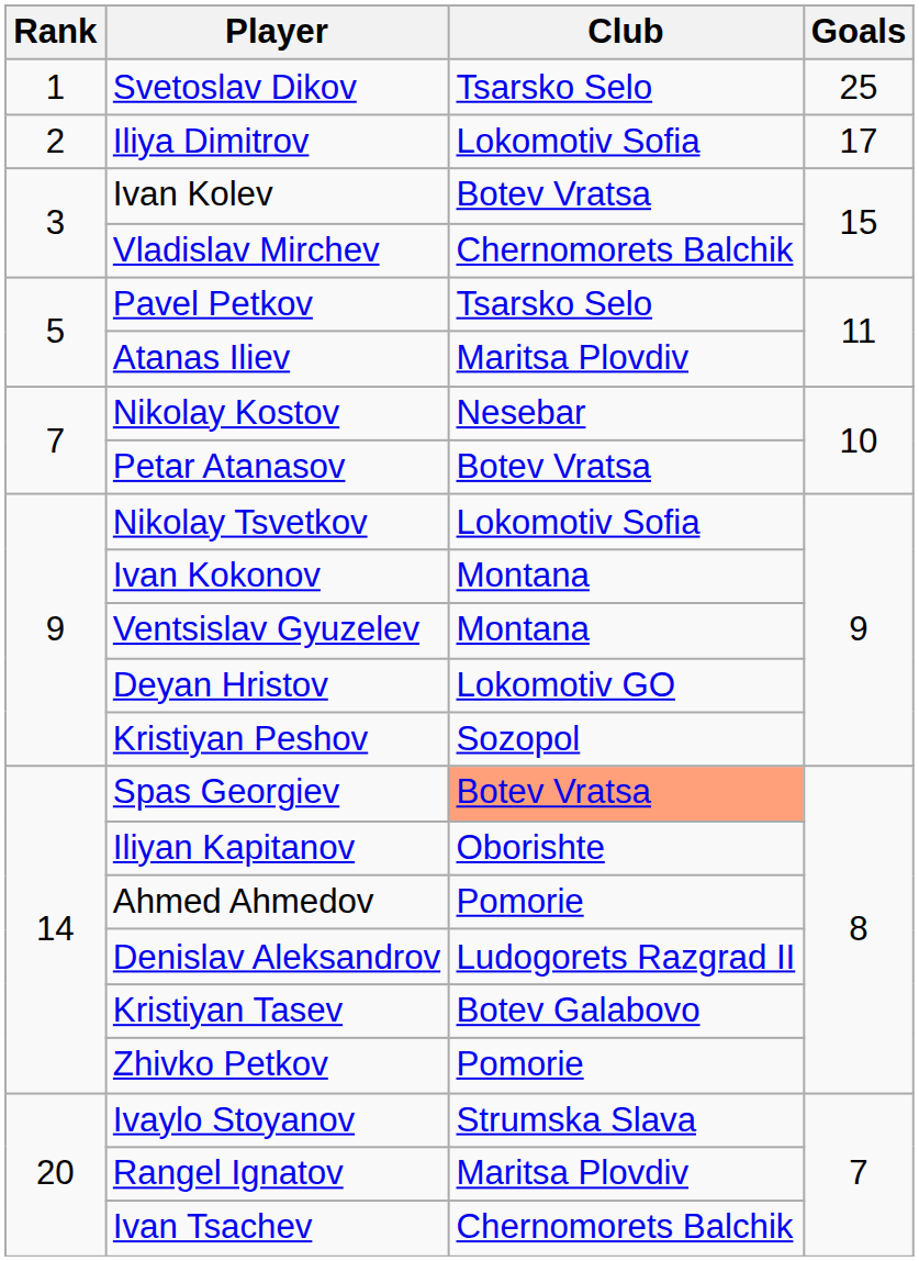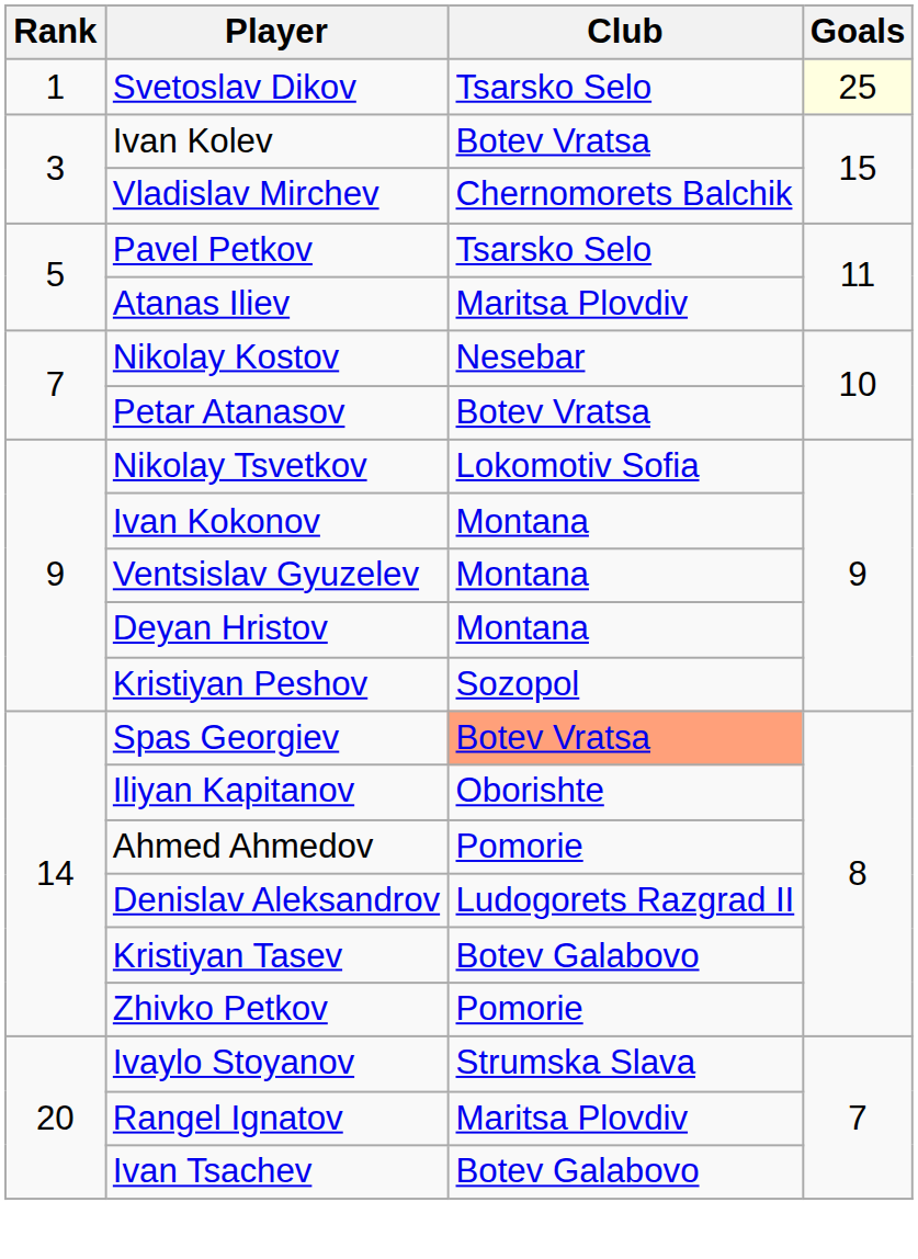Svetoslav Dikov | Goals: no background -> lightyellow background
- row: 2 | Iliya Dimitrov | Lokomotiv Sofia | 17
Deyan Hristov | Club: Lokomotiv GO -> Montana
Ivan Tsachev | Club: Chernomorets Balchik -> Botev Galabovo
